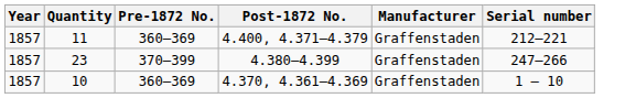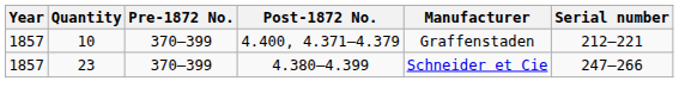4.400, 4.371–4.379 | Quantity: 11 -> 10
4.400, 4.371–4.379 | Pre-1872 No.: 360–369 -> 370–399
4.380–4.399 | Manufacturer: Graffenstaden -> Schneider et Cie
- row: 1857 | 10 | 360–369 | 4.370, 4.361–4.369 | Graffenstaden | 1 – 10
